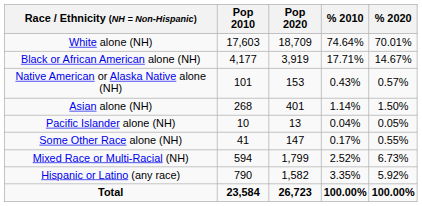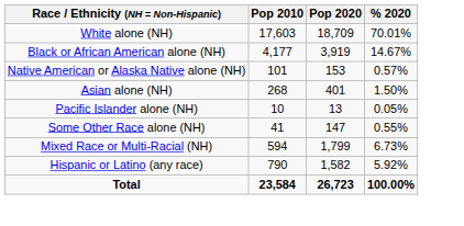- column: % 2010 | 74.64% | 17.71% | 0.43% | 1.14% | 0.04% | 0.17% | 2.52% | 3.35% | 100.00%
